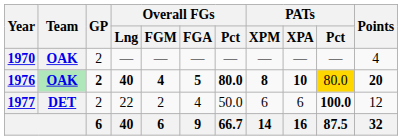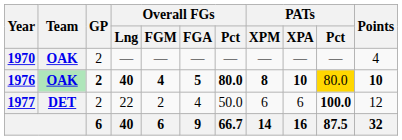1976 | Points: 20 -> 10
